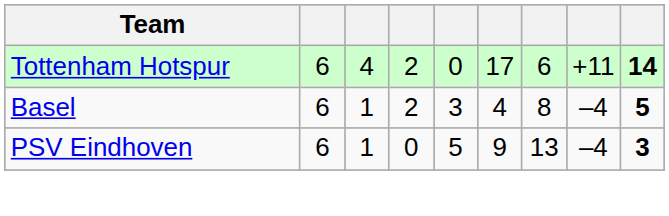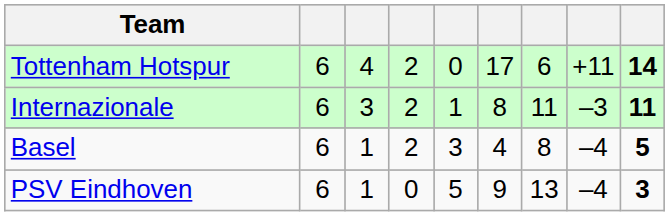+ row: Internazionale | 6 | 3 | 2 | 1 | 8 | 11 | –3 | 11
